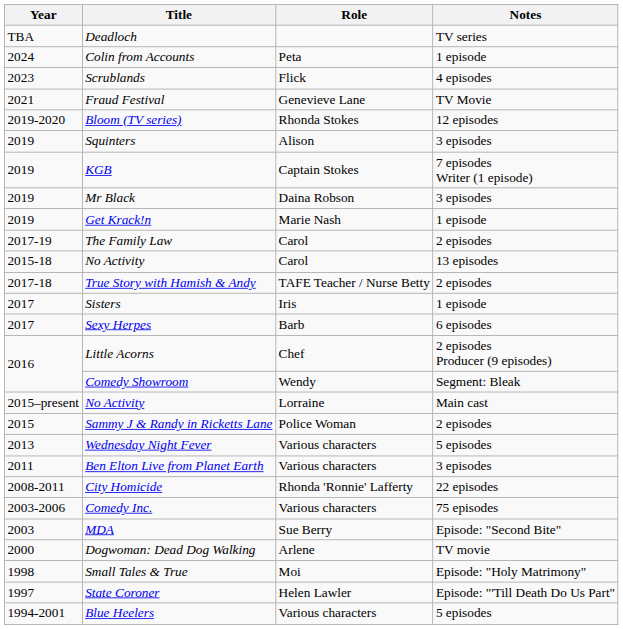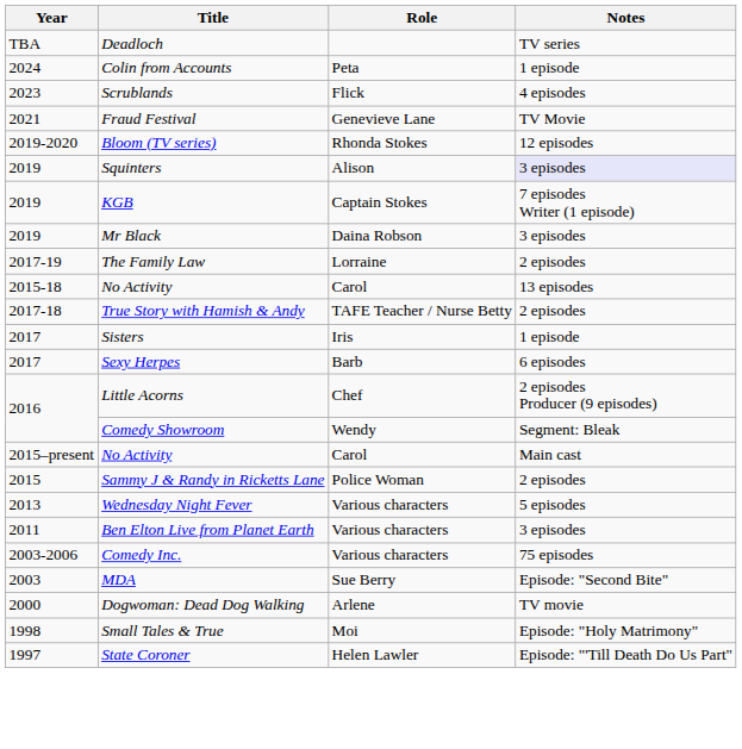Squinters | Notes: no background -> lavender background
- row: 2019 | Get Krack!n | Marie Nash | 1 episode
The Family Law | Role: Carol -> Lorraine
2015–present / No Activity | Role: Lorraine -> Carol
- row: 2008-2011 | City Homicide | Rhonda 'Ronnie' Lafferty | 22 episodes
- row: 1994-2001 | Blue Heelers | Various characters | 5 episodes
